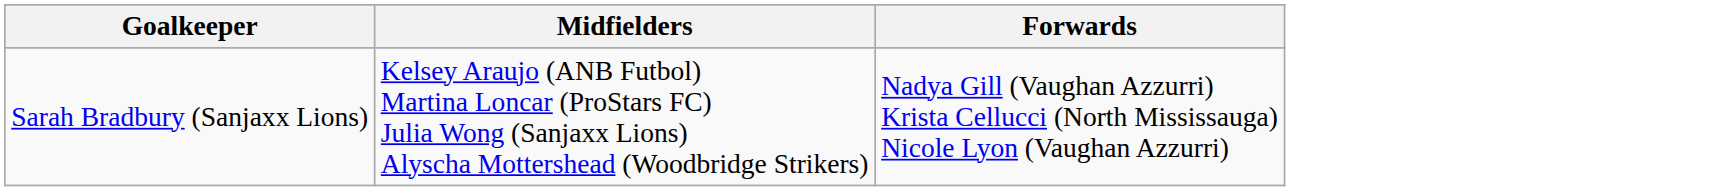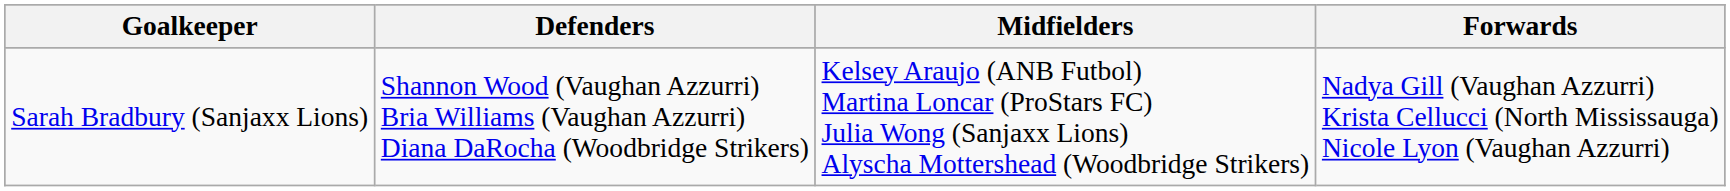+ column: Defenders | Shannon Wood (Vaughan Azzurri) Bria Williams (Vaughan Azzurri) Diana DaRocha (Woodbridge Strikers)
